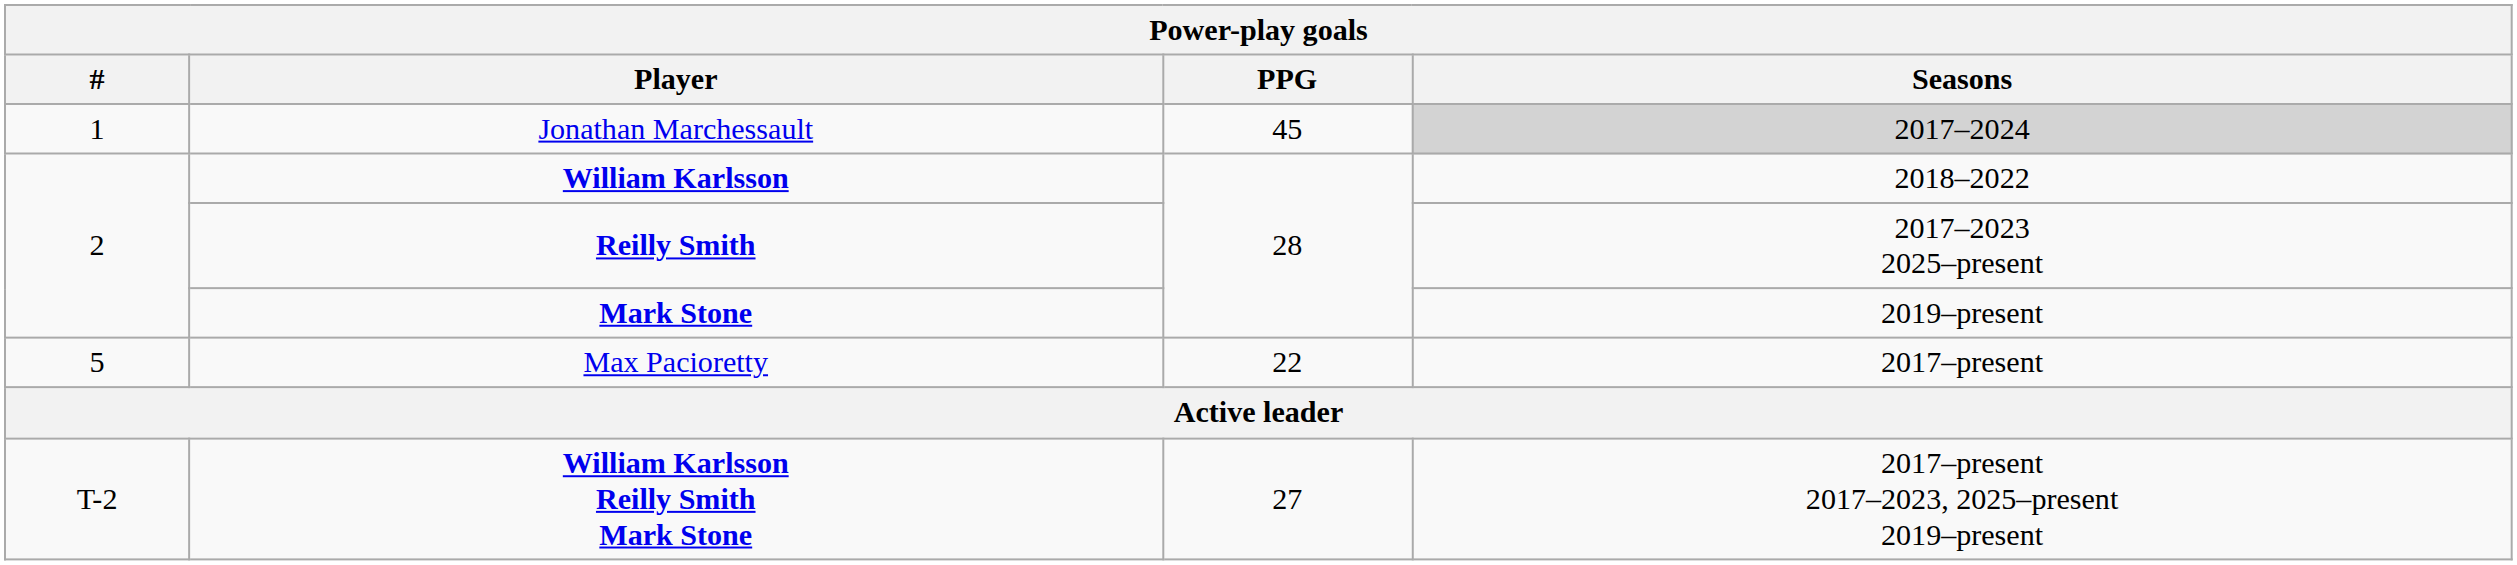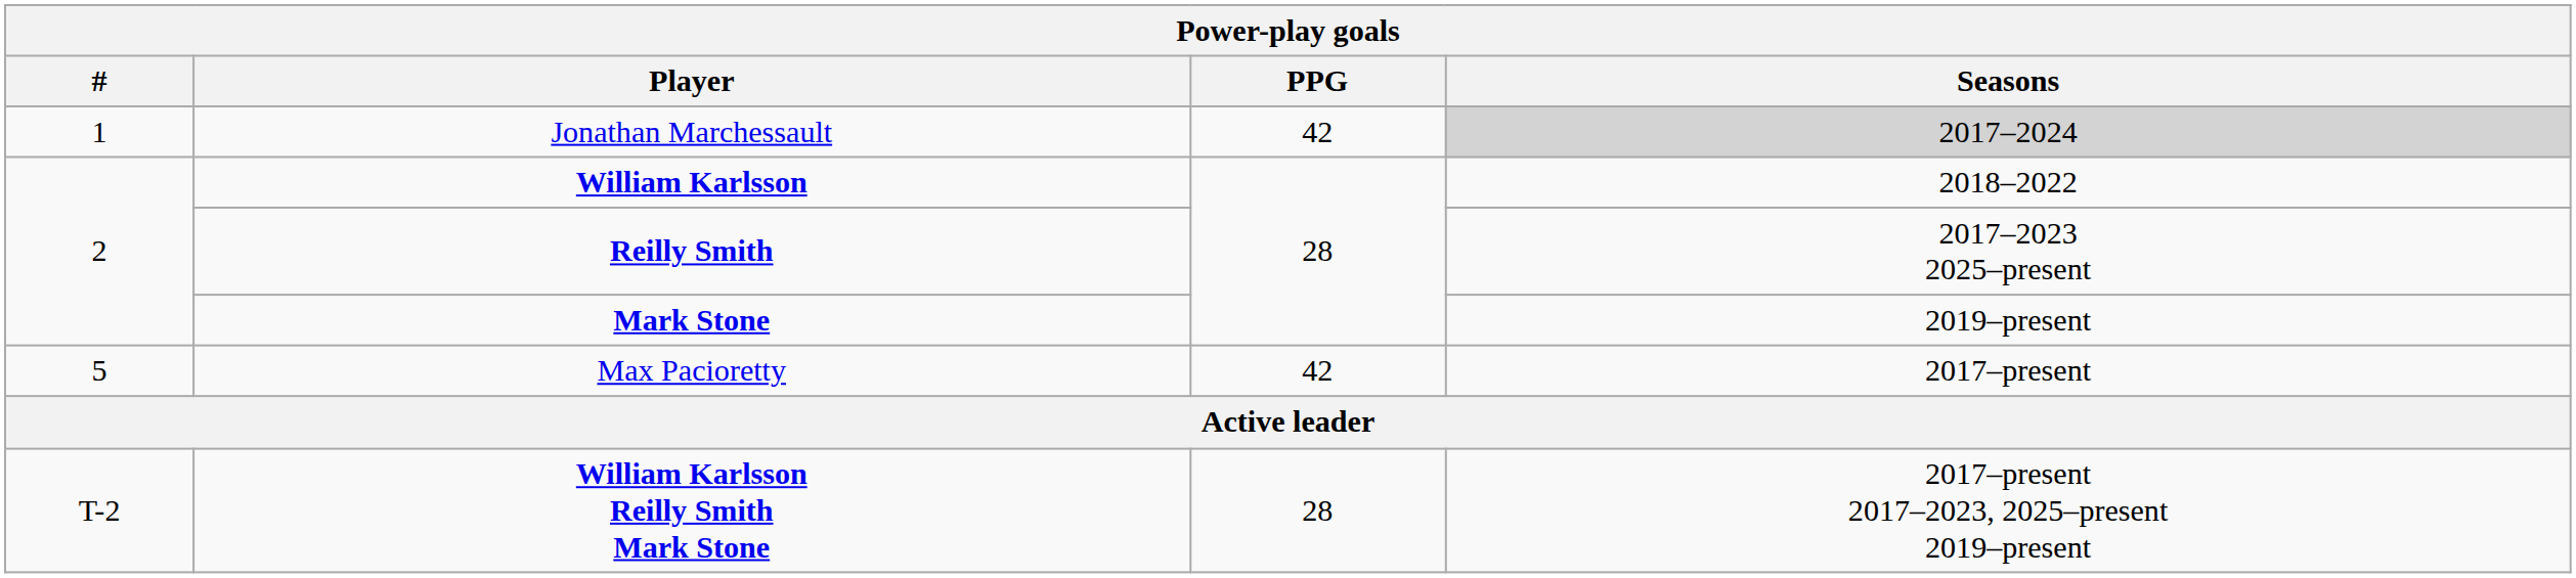Jonathan Marchessault | PPG: 45 -> 42
Max Pacioretty | PPG: 22 -> 42
William Karlsson Reilly Smith Mark Stone | PPG: 27 -> 28
